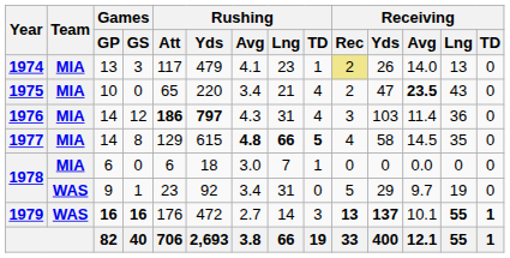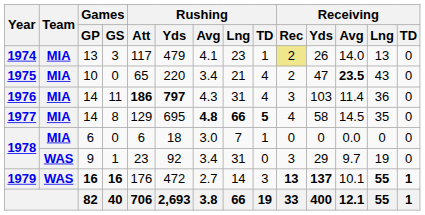1976 | Games / GS: 12 -> 11
1977 | Rushing / Yds: 615 -> 695
1978 / 9 | Receiving / Rec: 5 -> 3
